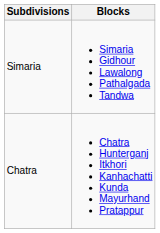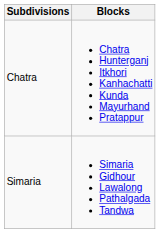rows swapped: Chatra <-> Simaria
